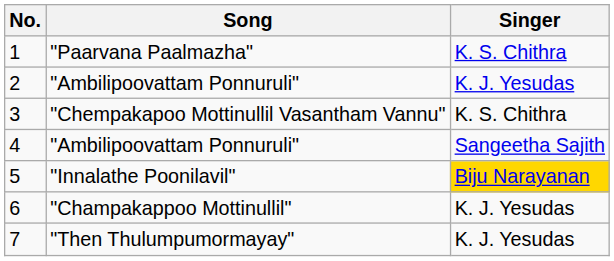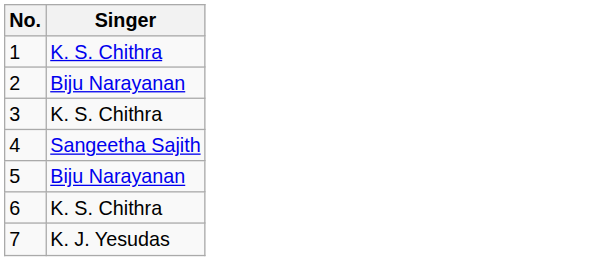- column: Song | "Paarvana Paalmazha" | "Ambilipoovattam Ponnuruli" | "Chempakapoo Mottinullil Vasantham Vannu" | "Ambilipoovattam Ponnuruli" | "Innalathe Poonilavil" | "Champakappoo Mottinullil" | "Then Thulumpumormayay"
2 | Singer: K. J. Yesudas -> Biju Narayanan
5 | Singer: gold background -> no background
6 | Singer: K. J. Yesudas -> K. S. Chithra
